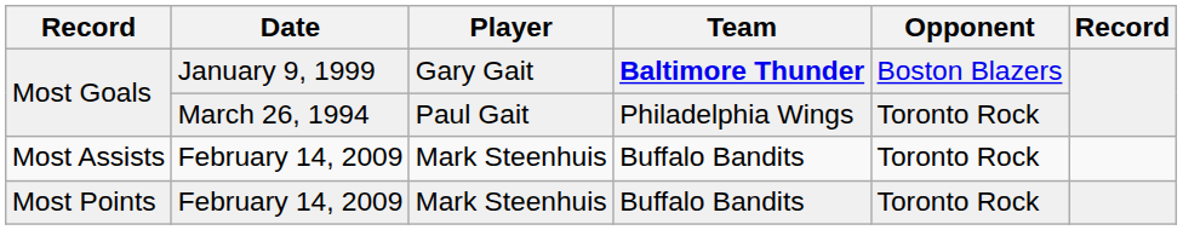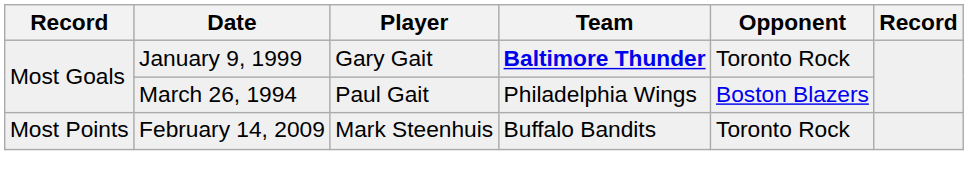Most Goals / January 9, 1999 | Opponent: Boston Blazers -> Toronto Rock
Most Goals / March 26, 1994 | Opponent: Toronto Rock -> Boston Blazers
- row: Most Assists | February 14, 2009 | Mark Steenhuis | Buffalo Bandits | Toronto Rock
